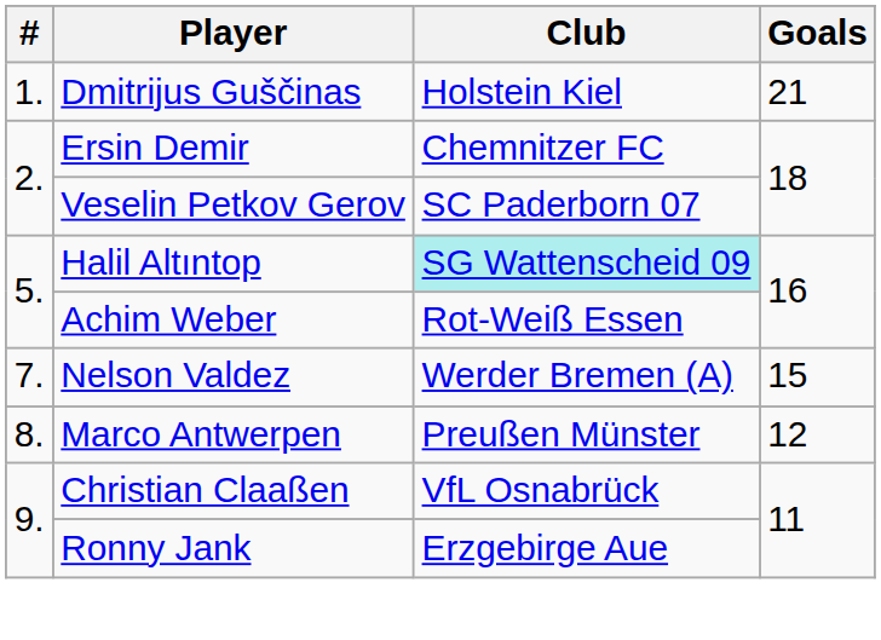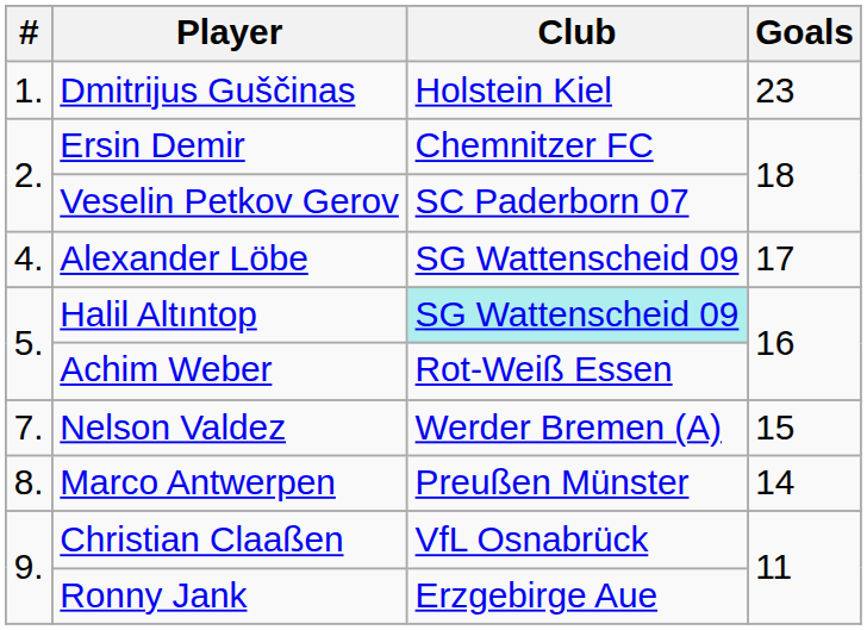Dmitrijus Guščinas | Goals: 21 -> 23
+ row: 4. | Alexander Löbe | SG Wattenscheid 09 | 17
Marco Antwerpen | Goals: 12 -> 14
